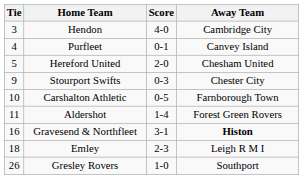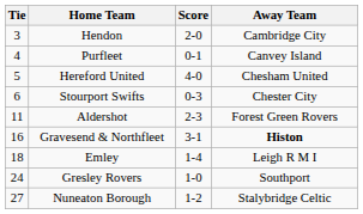Hendon | Score: 4-0 -> 2-0
Hereford United | Score: 2-0 -> 4-0
Stourport Swifts | Tie: 9 -> 6
- row: 10 | Carshalton Athletic | 0-5 | Farnborough Town
Aldershot | Score: 1-4 -> 2-3
Emley | Score: 2-3 -> 1-4
Gresley Rovers | Tie: 26 -> 24
+ row: 27 | Nuneaton Borough | 1-2 | Stalybridge Celtic
